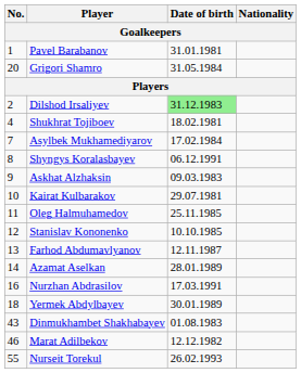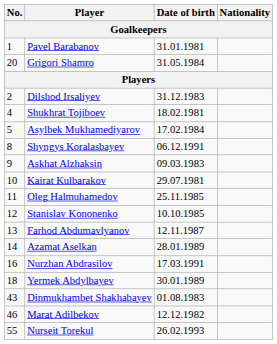Dilshod Irsaliyev | Date of birth: lightgreen background -> no background
Asylbek Mukhamediyarov | No.: 7 -> 5
